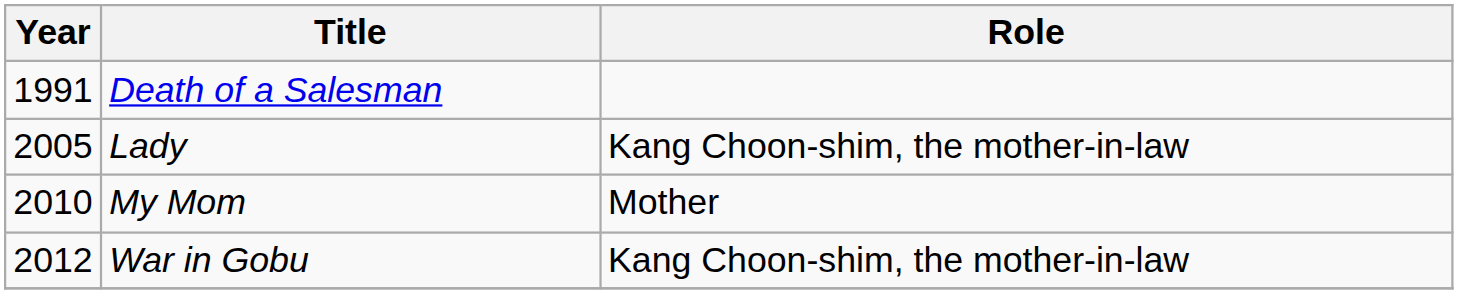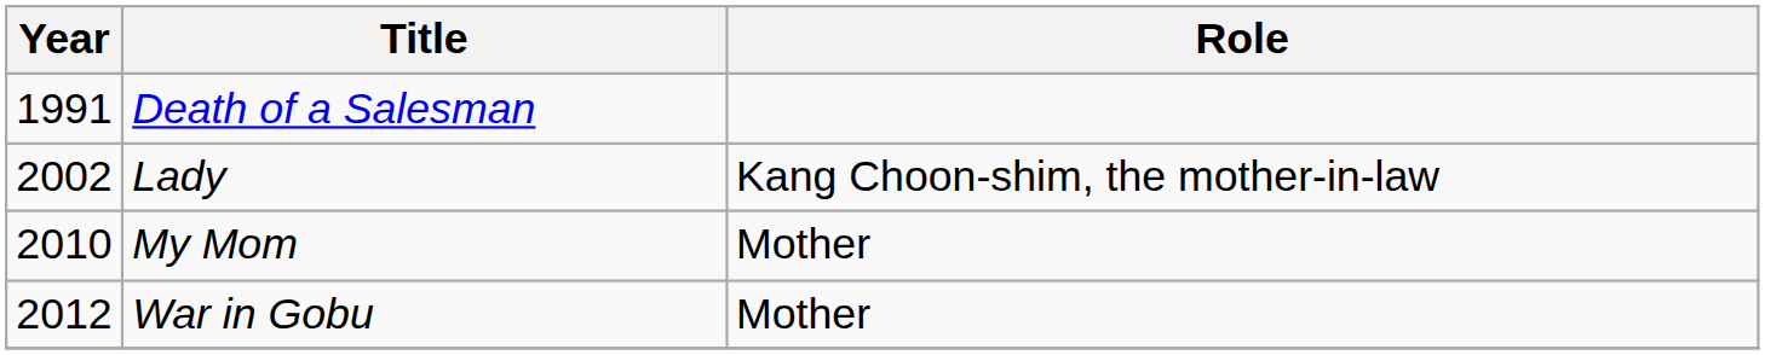Lady | Year: 2005 -> 2002
War in Gobu | Role: Kang Choon-shim, the mother-in-law -> Mother
